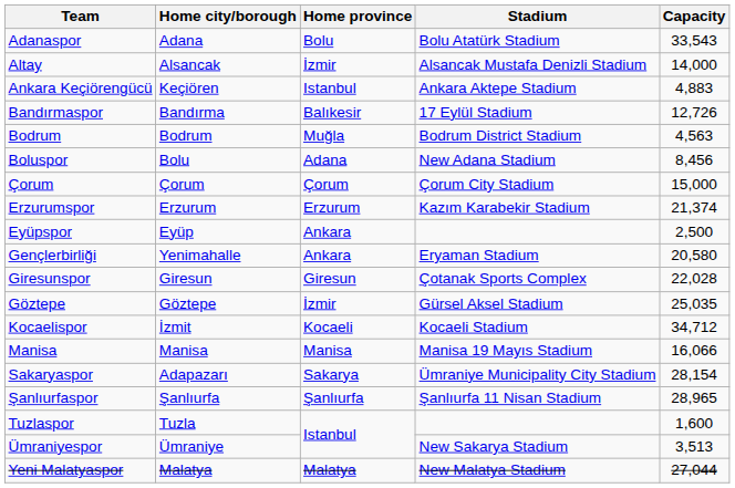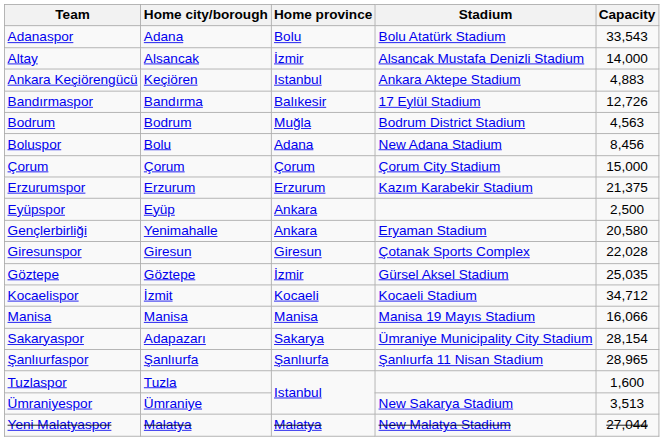Erzurumspor | Capacity: 21,374 -> 21,375
